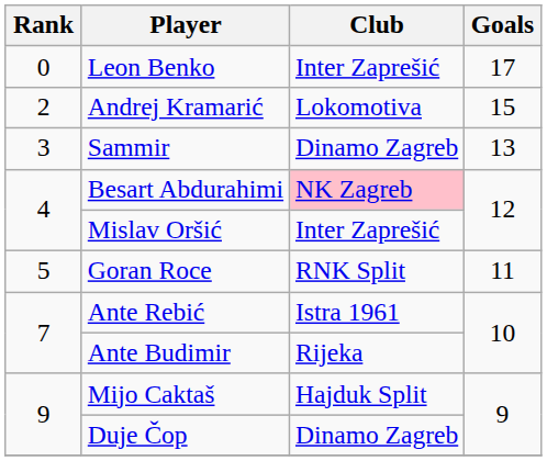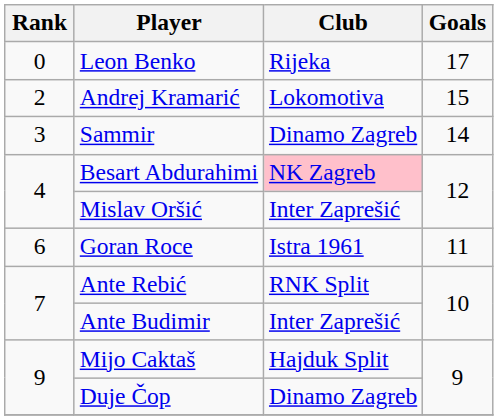Leon Benko | Club: Inter Zaprešić -> Rijeka
Sammir | Goals: 13 -> 14
Goran Roce | Rank: 5 -> 6
Goran Roce | Club: RNK Split -> Istra 1961
Ante Rebić | Club: Istra 1961 -> RNK Split
Ante Budimir | Club: Rijeka -> Inter Zaprešić
